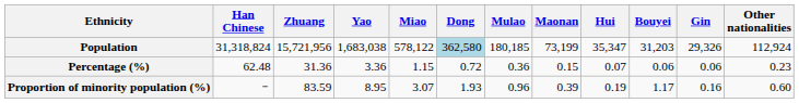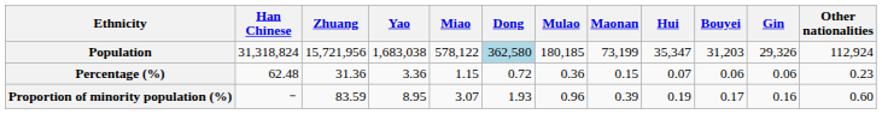Proportion of minority population (%) | Bouyei: 1.17 -> 0.17
